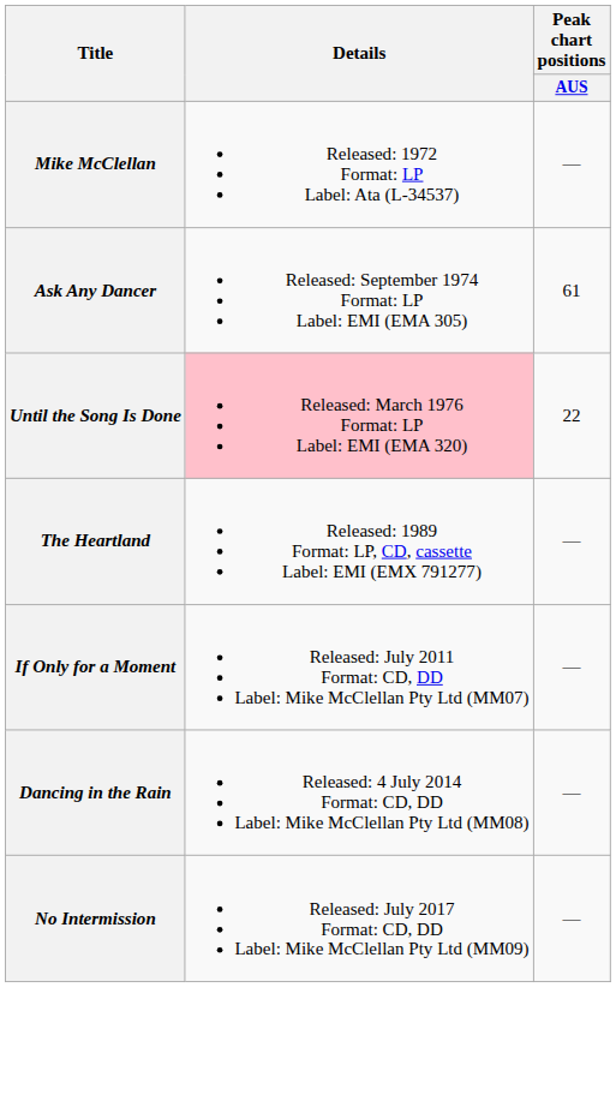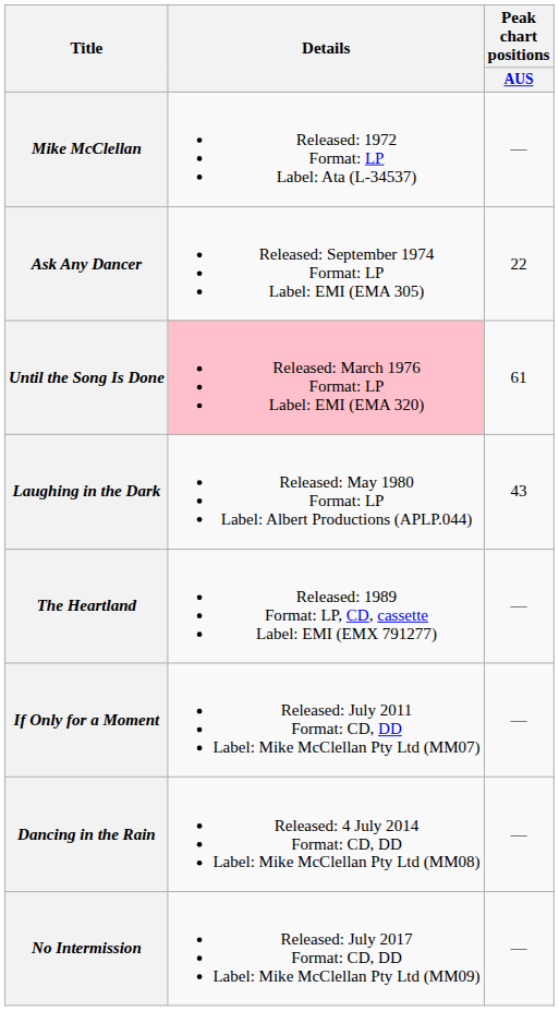Ask Any Dancer | Peak chart positions / AUS: 61 -> 22
Until the Song Is Done | Peak chart positions / AUS: 22 -> 61
+ row: Laughing in the Dark | Released: May 1980 Format: LP Label: Albert Productions (APLP.044) | 43
